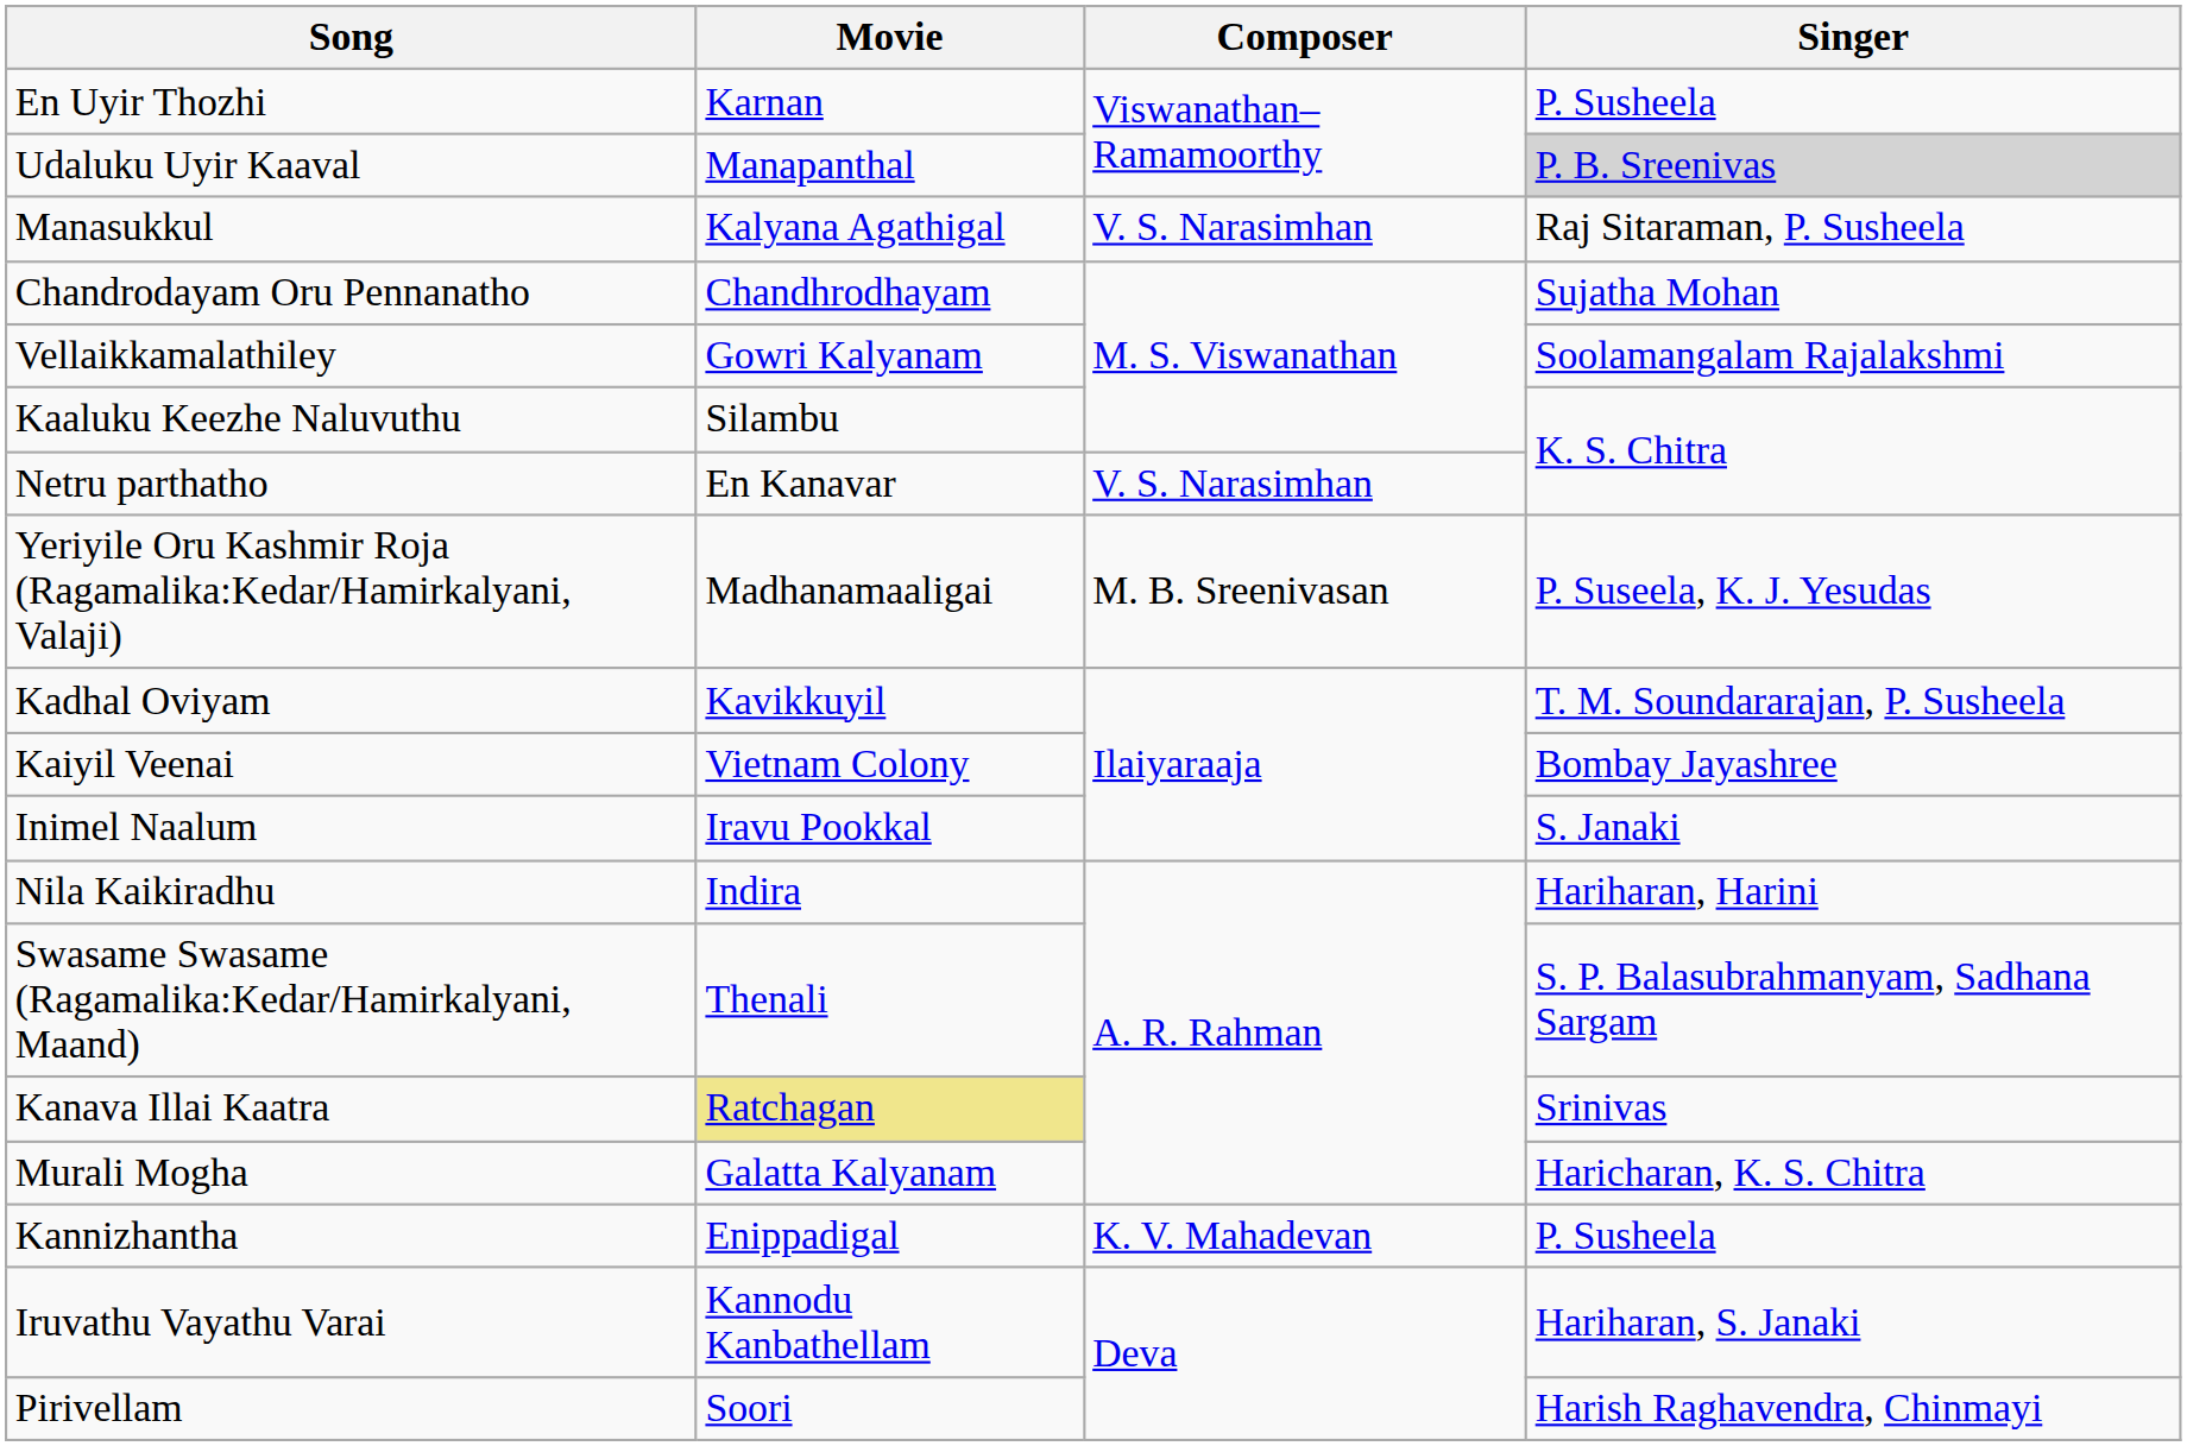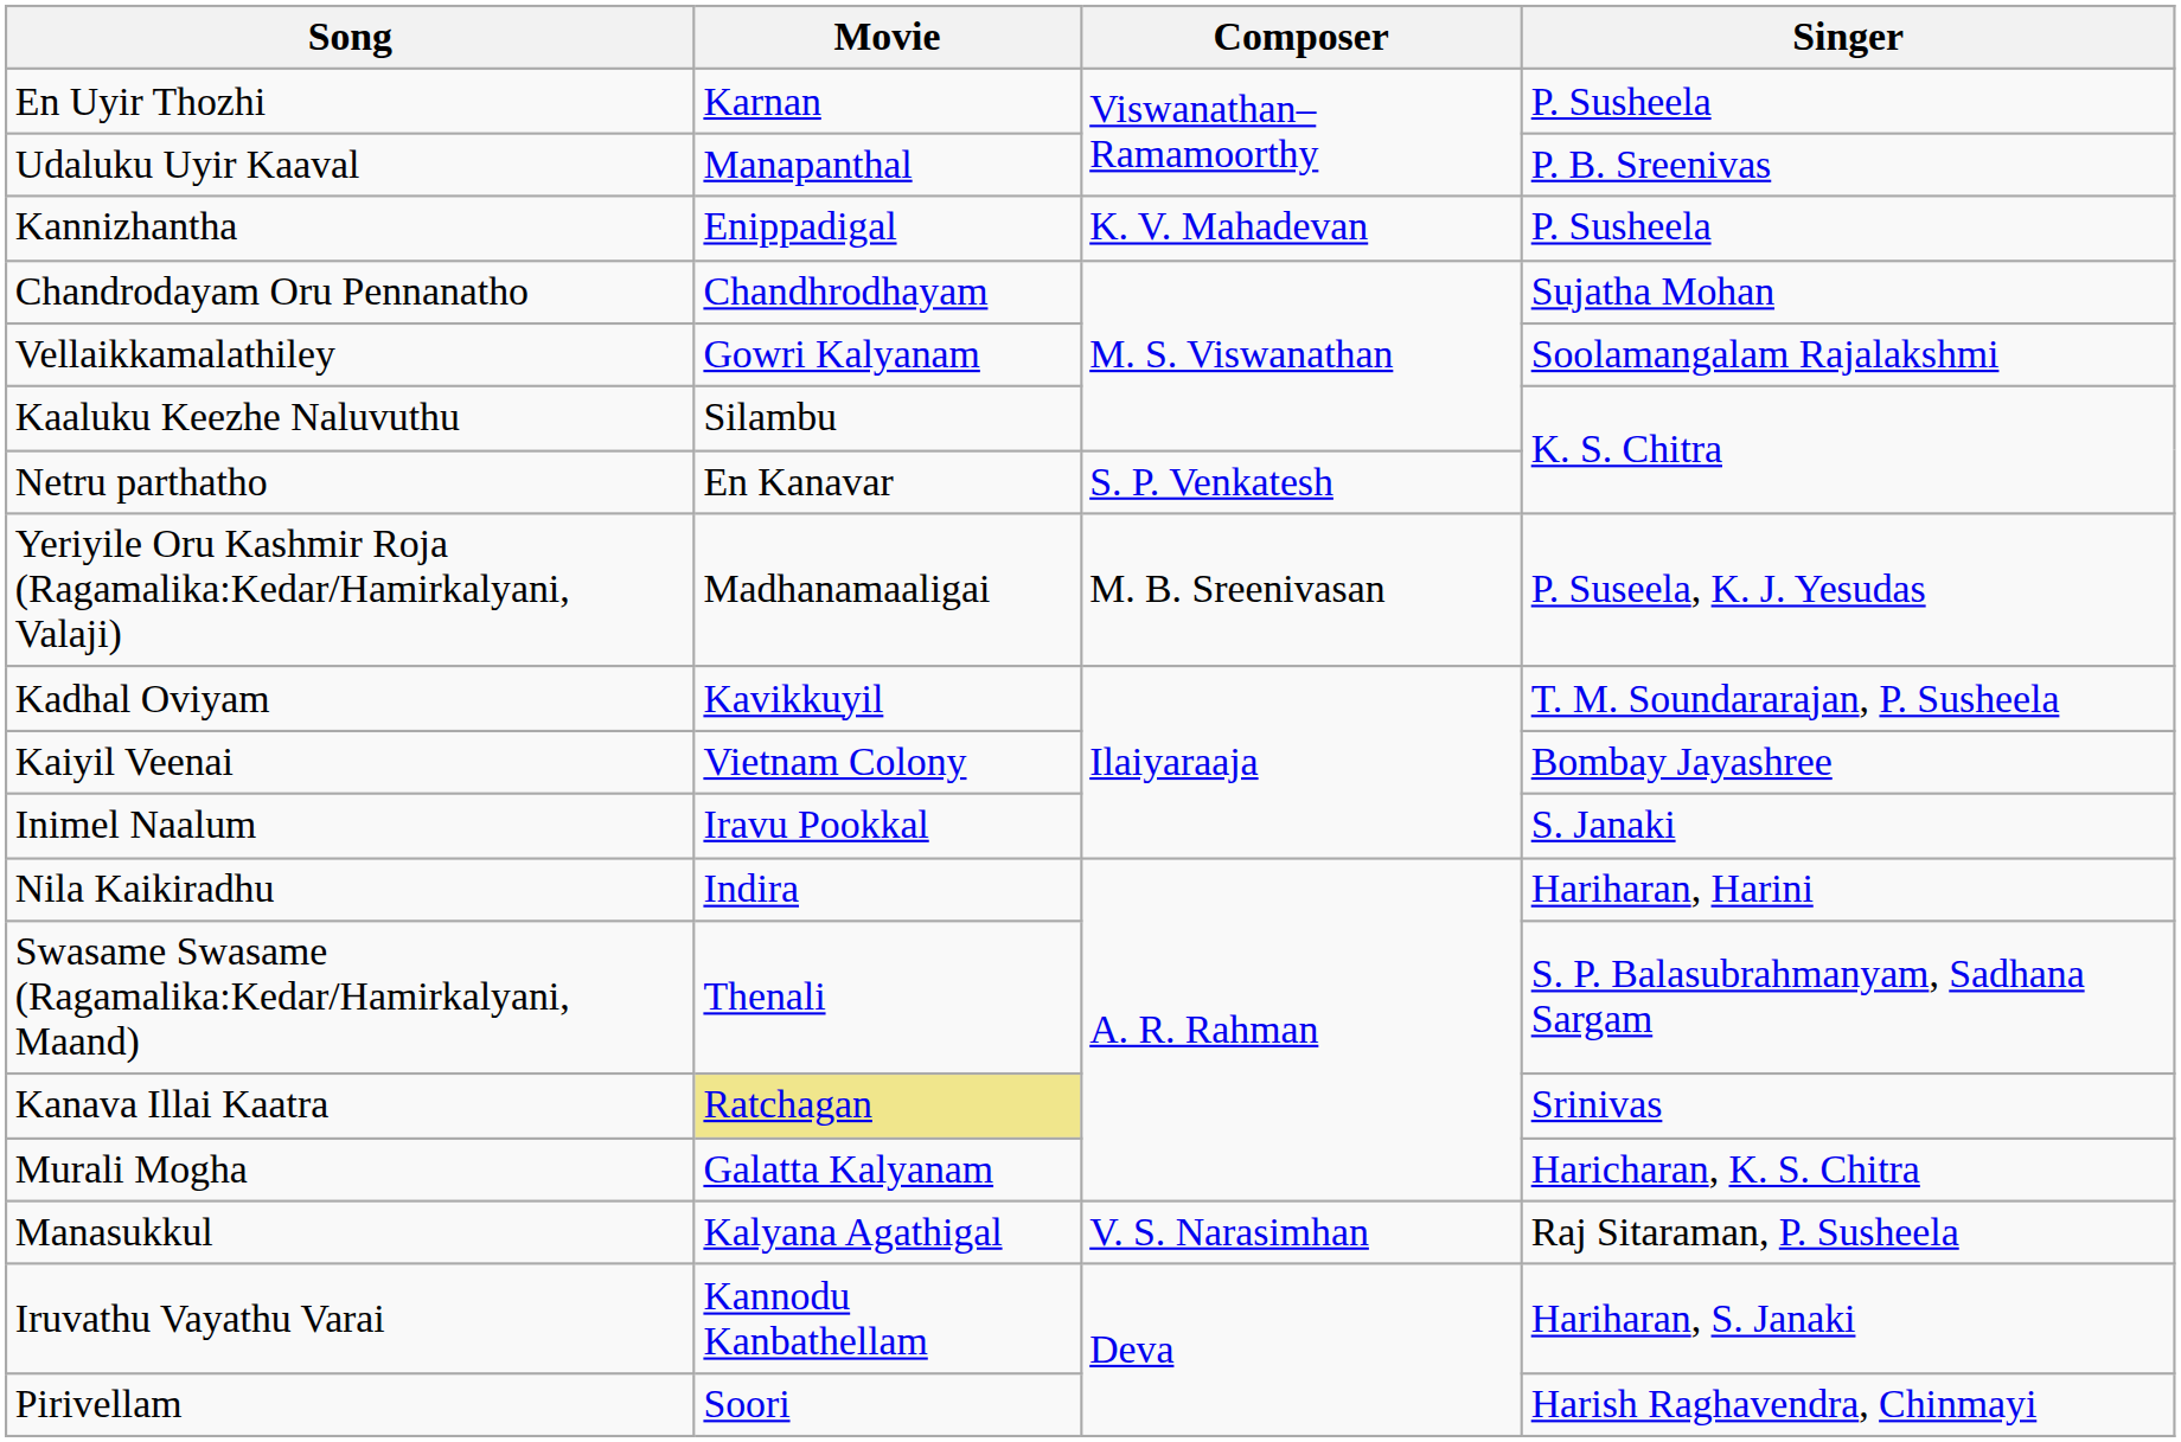Udaluku Uyir Kaaval | Singer: lightgrey background -> no background
rows swapped: Kannizhantha <-> Manasukkul
Netru parthatho | Composer: V. S. Narasimhan -> S. P. Venkatesh
